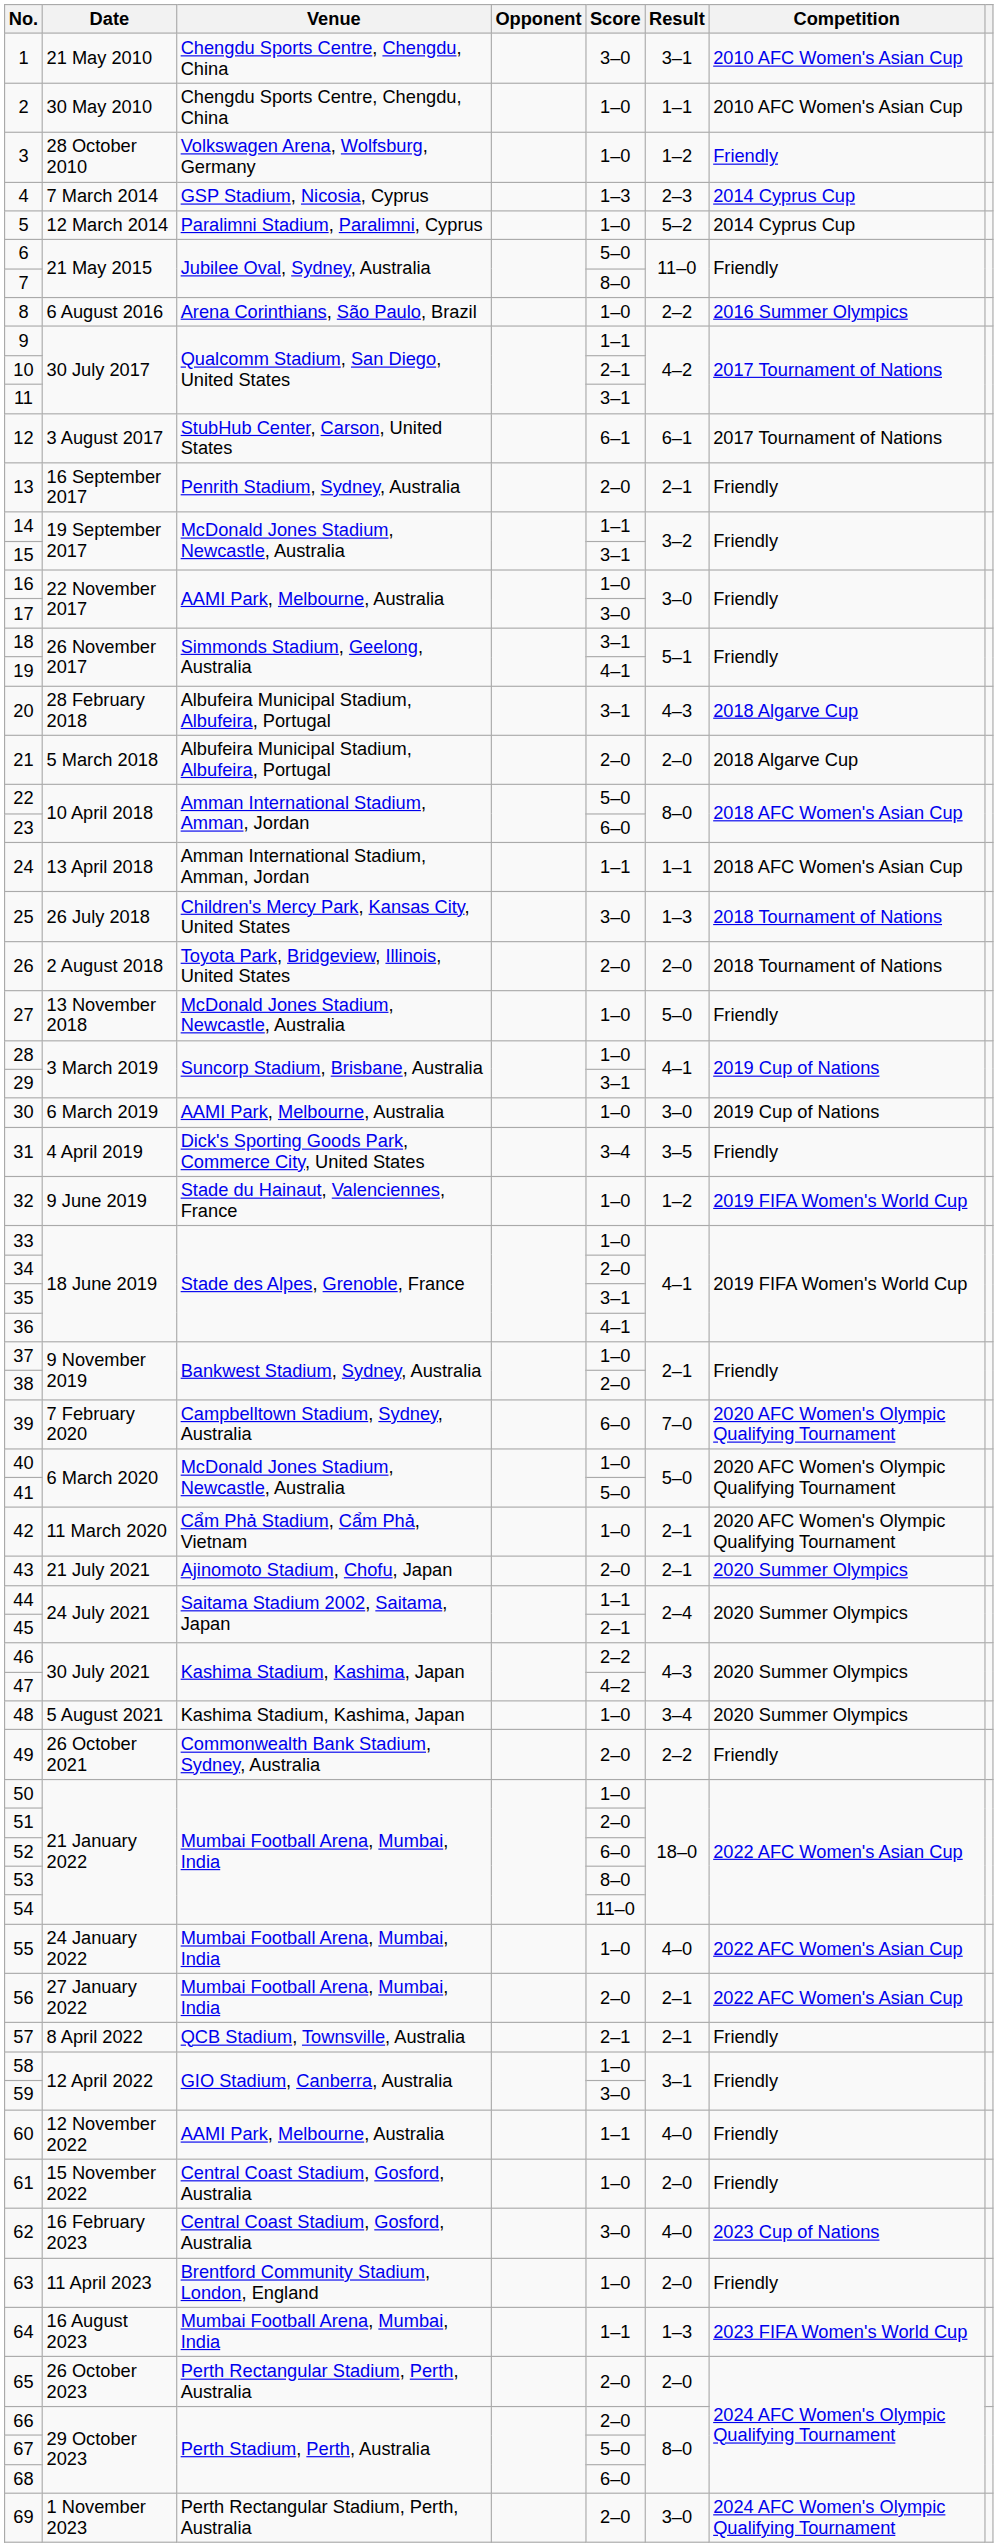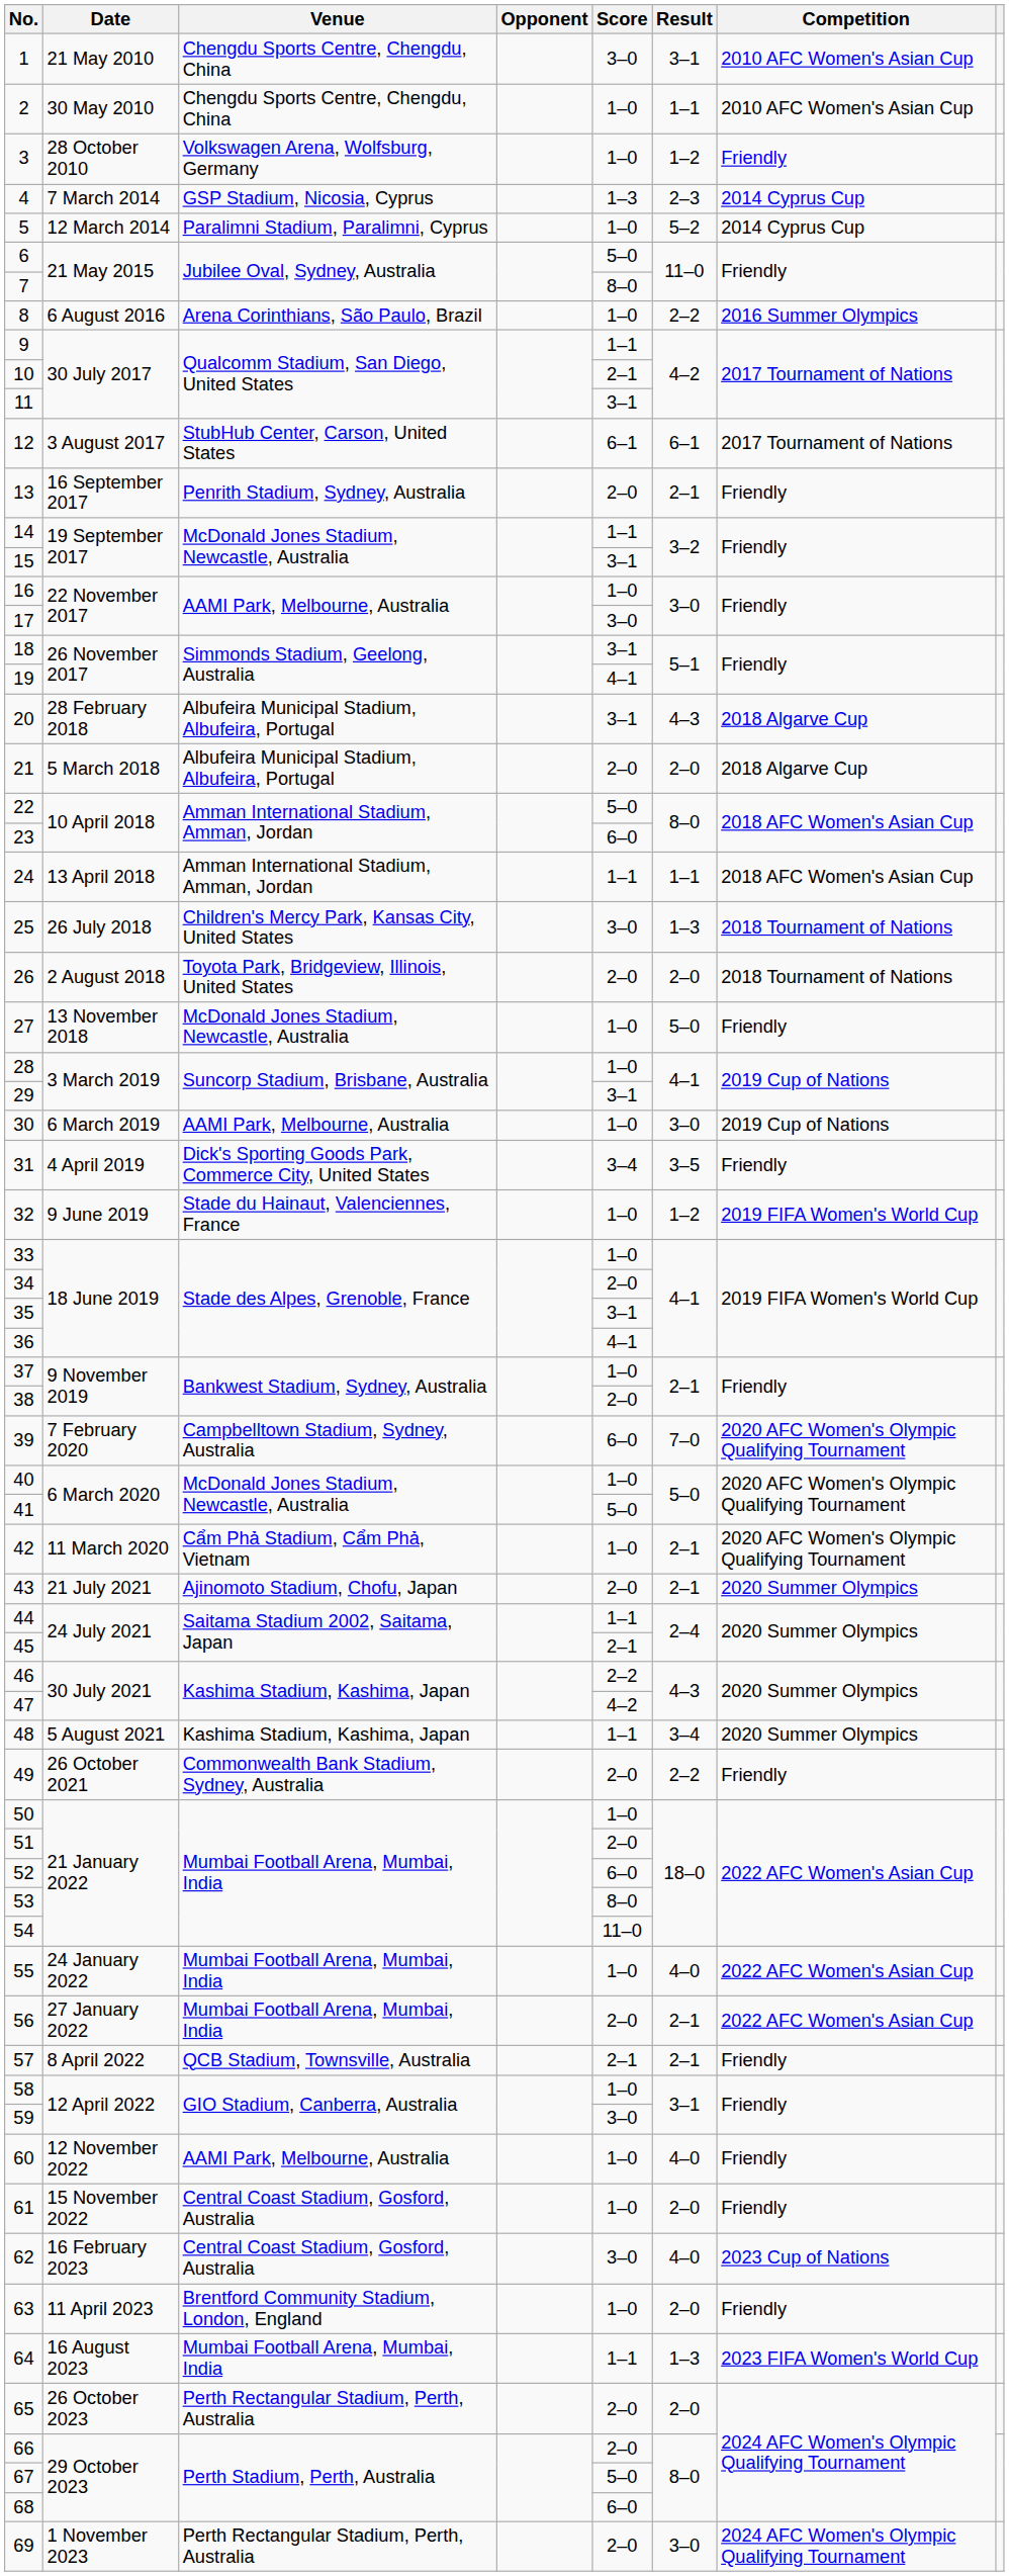48 | Score: 1–0 -> 1–1
60 | Score: 1–1 -> 1–0
